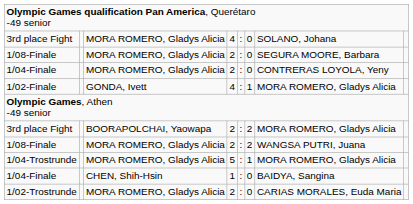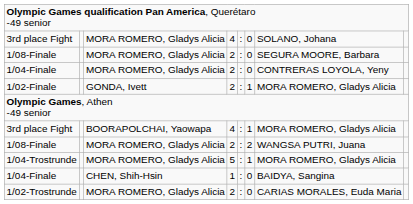1/02-Finale | column 5: 4 -> 2
3rd place Fight / BOORAPOLCHAI, Yaowapa | column 5: 2 -> 4
3rd place Fight / BOORAPOLCHAI, Yaowapa | column 7: 2 -> 1
